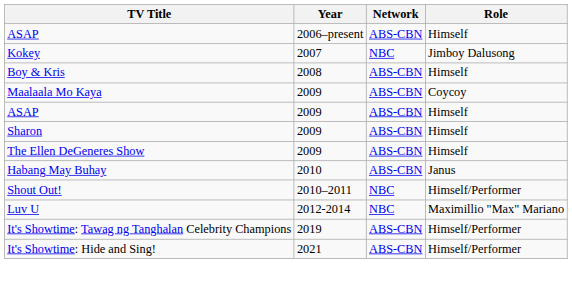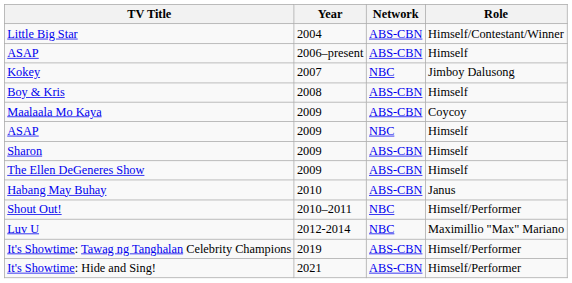+ row: Little Big Star | 2004 | ABS-CBN | Himself/Contestant/Winner
ASAP / 2009 | Network: ABS-CBN -> NBC
